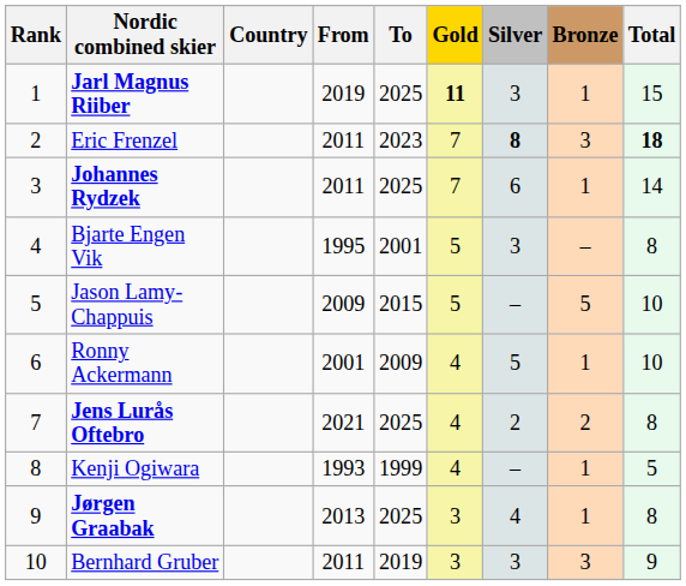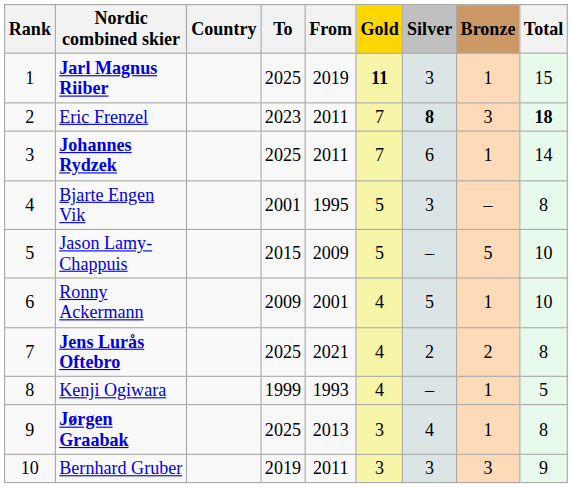columns swapped: From <-> To
